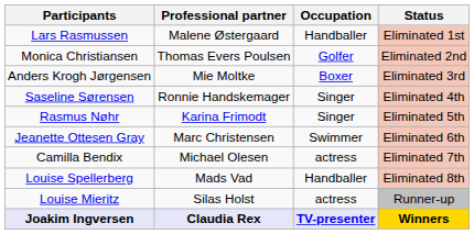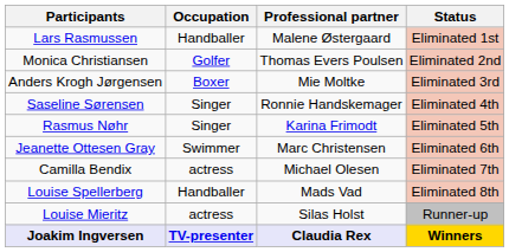columns swapped: Occupation <-> Professional partner
